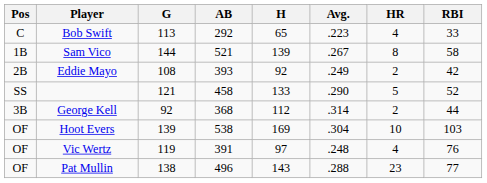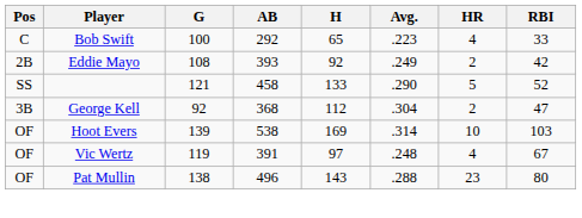Bob Swift | G: 113 -> 100
- row: 1B | Sam Vico | 144 | 521 | 139 | .267 | 8 | 58
George Kell | Avg.: .314 -> .304
George Kell | RBI: 44 -> 47
Hoot Evers | Avg.: .304 -> .314
Vic Wertz | RBI: 76 -> 67
Pat Mullin | RBI: 77 -> 80
